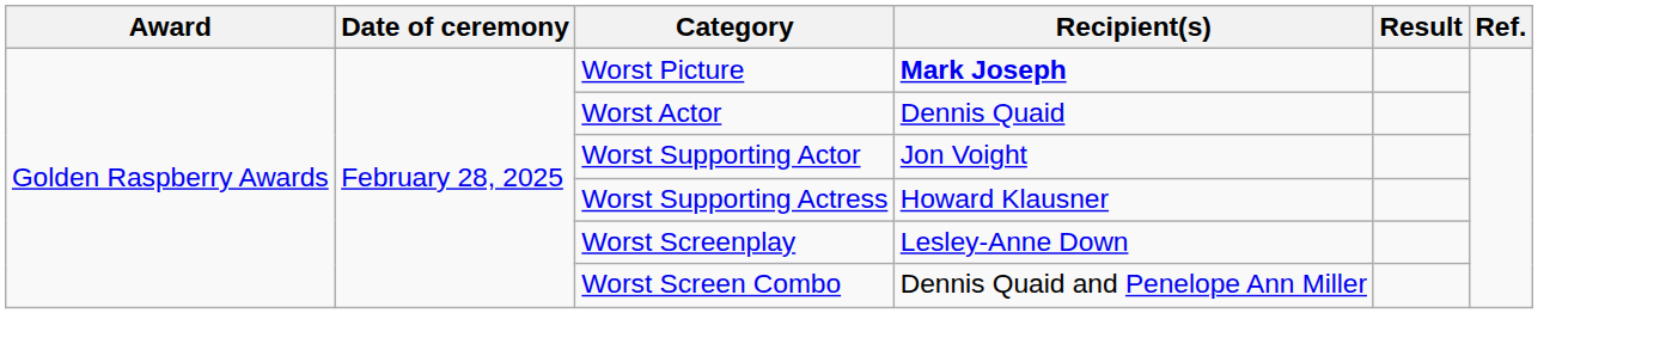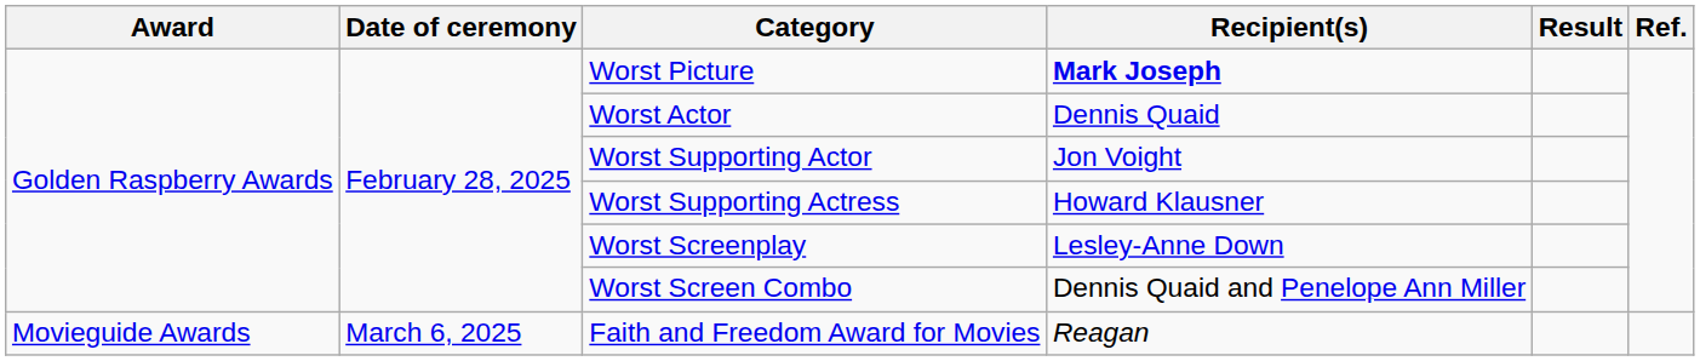+ row: Movieguide Awards | March 6, 2025 | Faith and Freedom Award for Movies | Reagan
